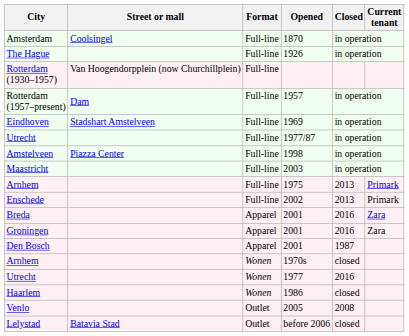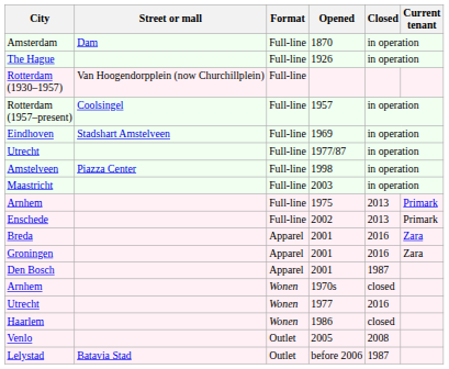Amsterdam | Street or mall: Coolsingel -> Dam
Rotterdam (1957–present) | Street or mall: Dam -> Coolsingel
Lelystad | Closed: closed -> 1987
